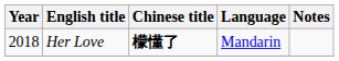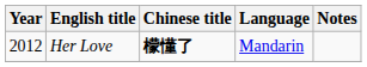Her Love | Year: 2018 -> 2012
